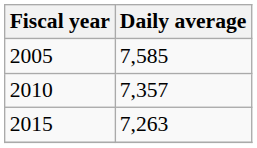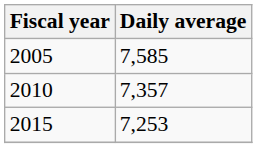2015 | Daily average: 7,263 -> 7,253
